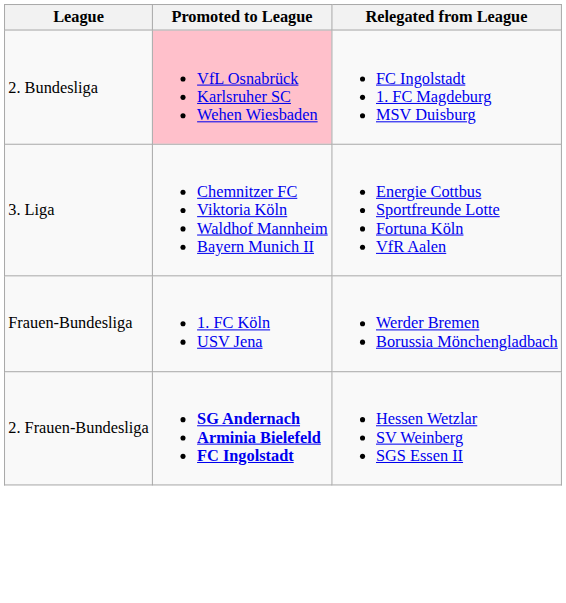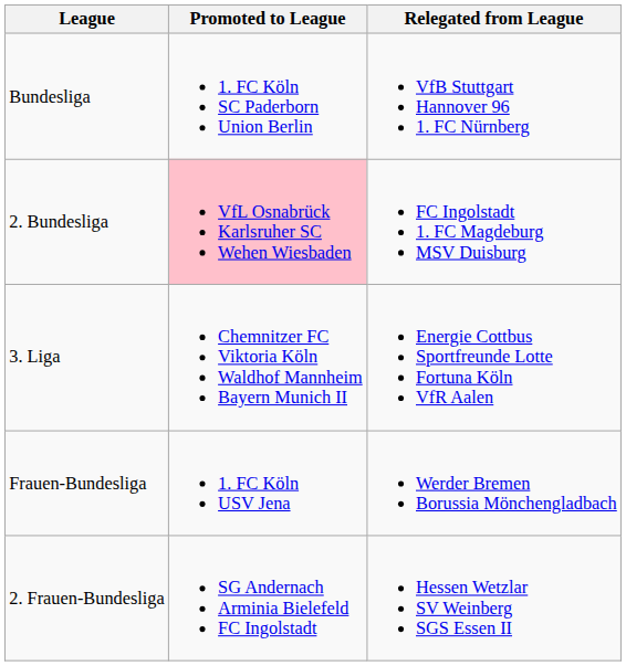+ row: Bundesliga | 1. FC Köln SC Paderborn Union Berlin | VfB Stuttgart Hannover 96 1. FC Nürnberg
2. Frauen-Bundesliga | Promoted to League: bold -> normal
